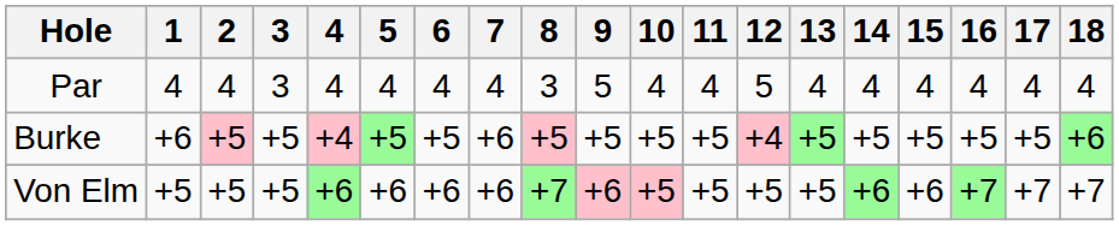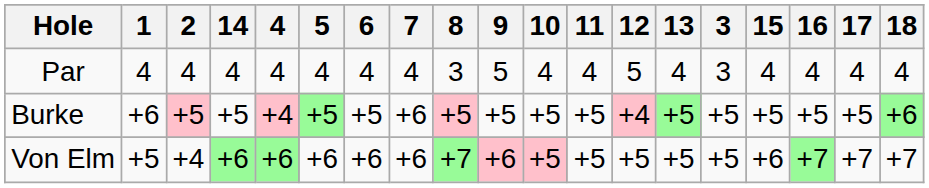columns swapped: 3 <-> 14
Von Elm | 2: +5 -> +4
